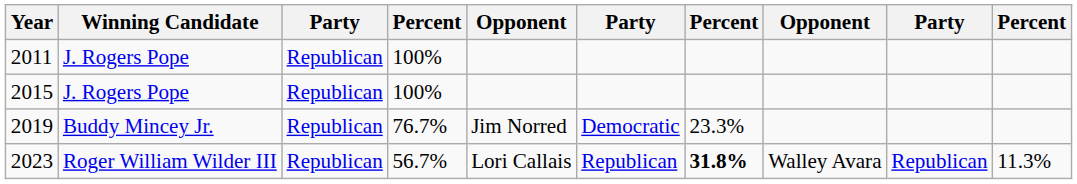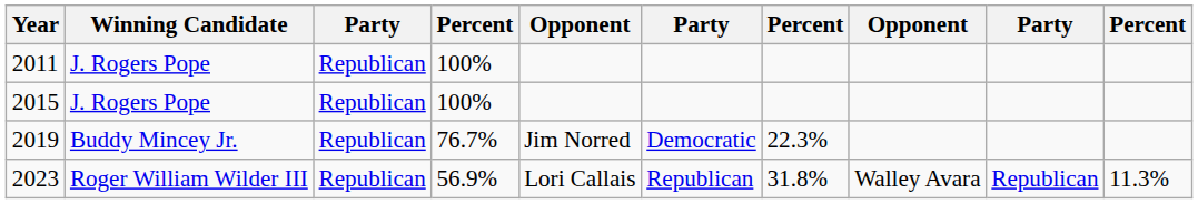2019 | column 7: 23.3% -> 22.3%
2023 | column 4: 56.7% -> 56.9%
2023 | column 7: bold -> normal
